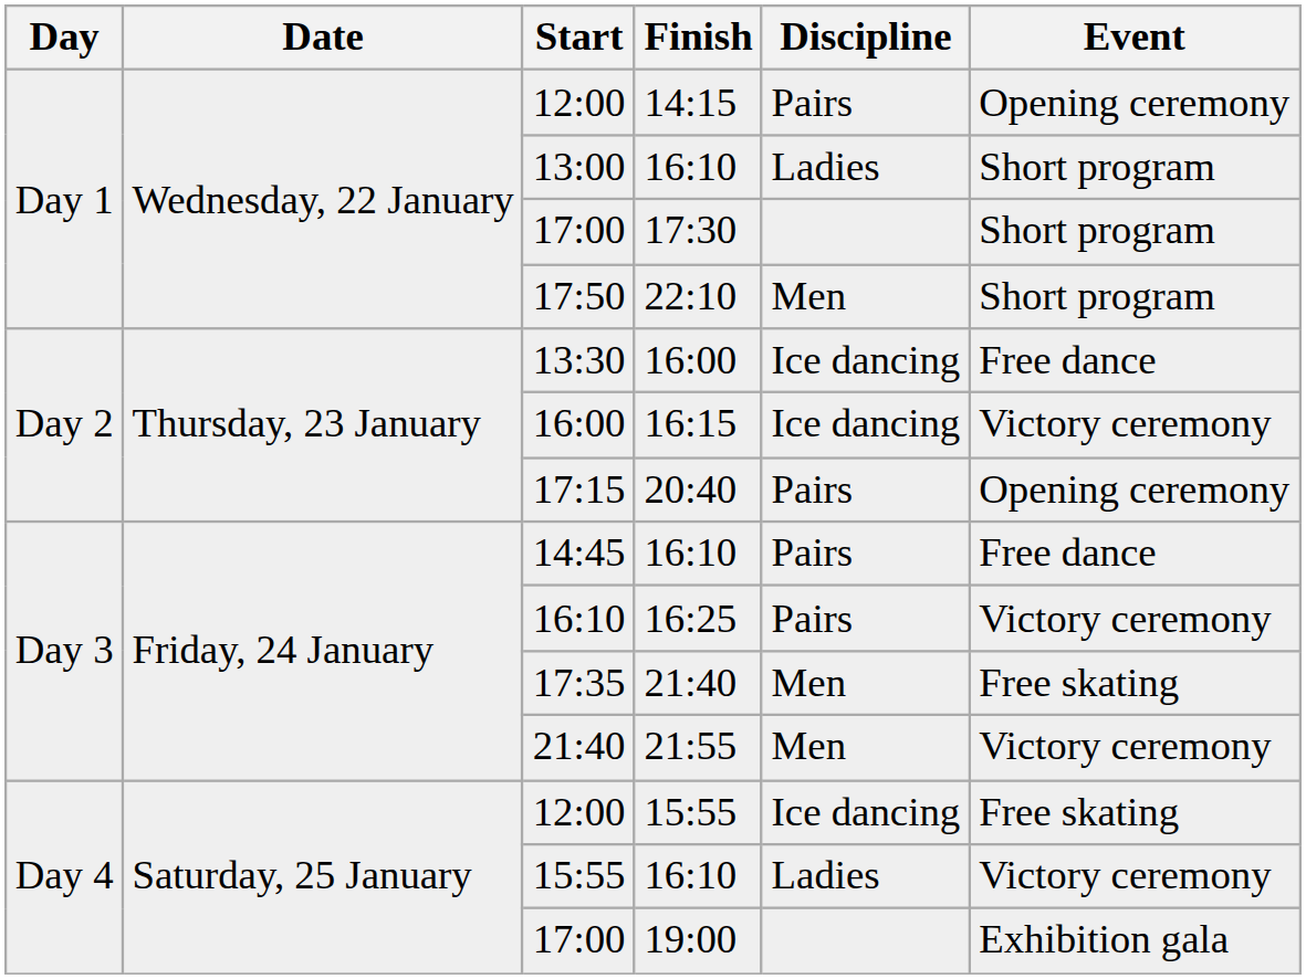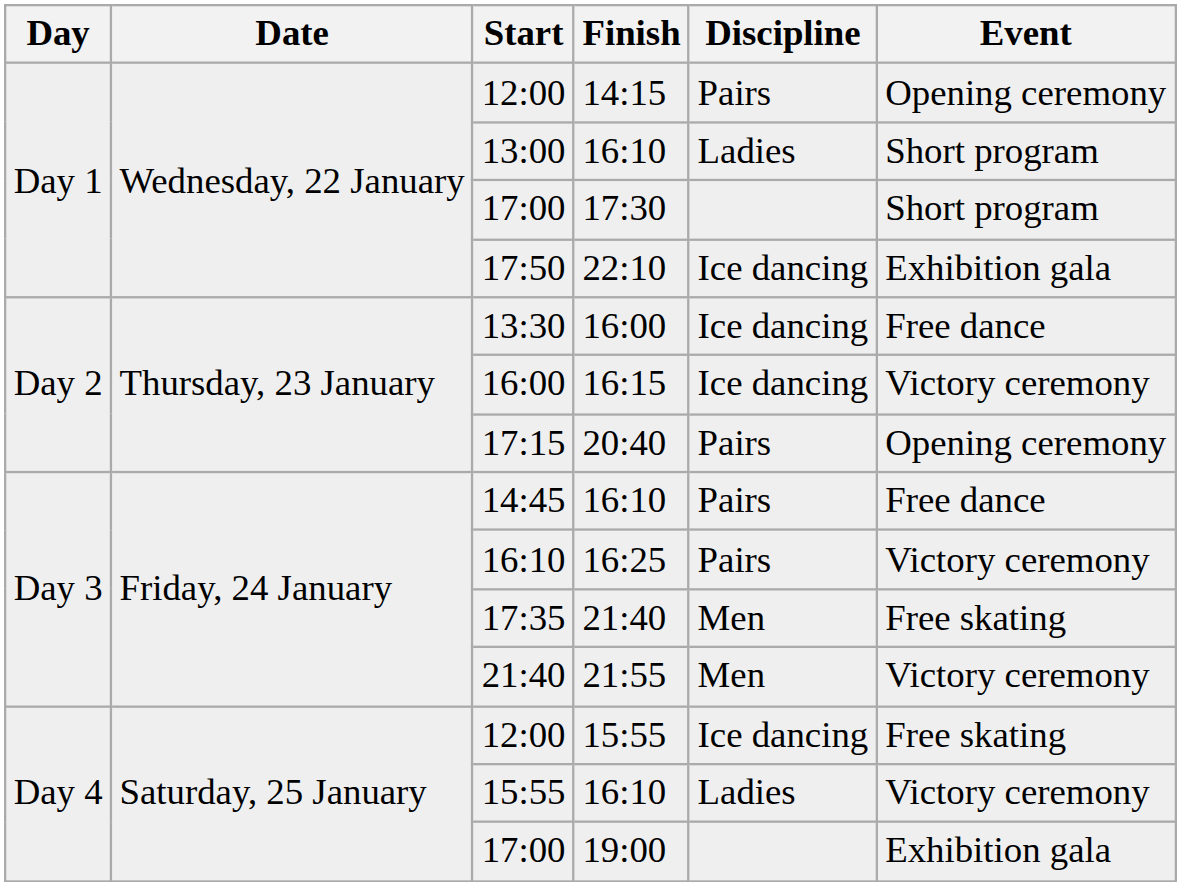17:50 | Discipline: Men -> Ice dancing
17:50 | Event: Short program -> Exhibition gala
